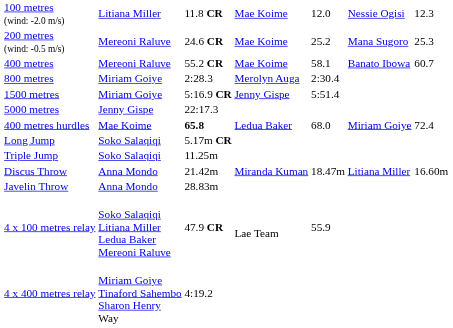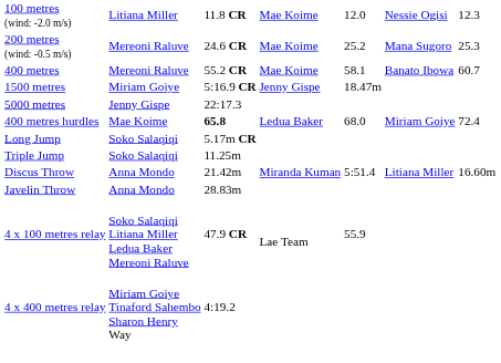- row: 800 metres | Miriam Goiye | 2:28.3 | Merolyn Auga | 2:30.4
1500 metres | column 5: 5:51.4 -> 18.47m
Discus Throw | column 5: 18.47m -> 5:51.4
